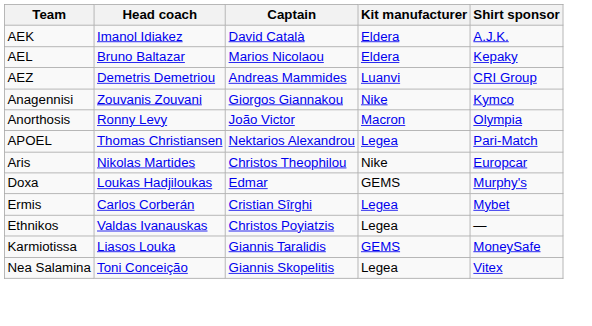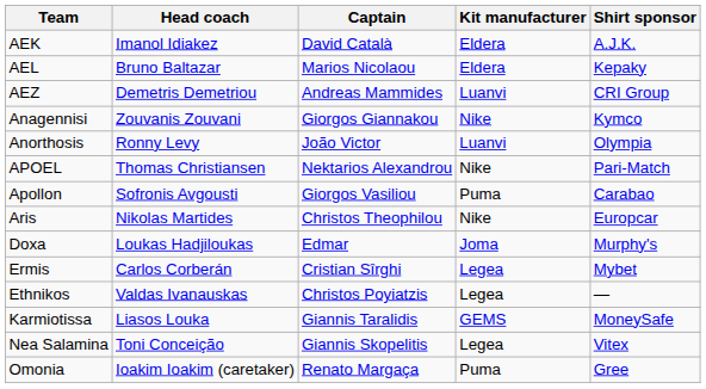Anorthosis | Kit manufacturer: Macron -> Luanvi
APOEL | Kit manufacturer: Legea -> Nike
+ row: Apollon | Sofronis Avgousti | Giorgos Vasiliou | Puma | Carabao
Doxa | Kit manufacturer: GEMS -> Joma
+ row: Omonia | Ioakim Ioakim (caretaker) | Renato Margaça | Puma | Gree
